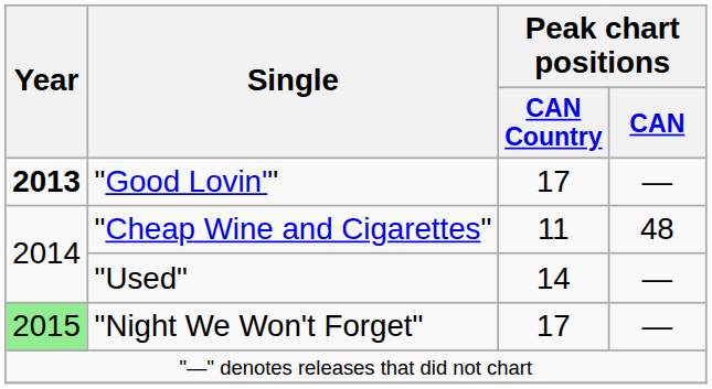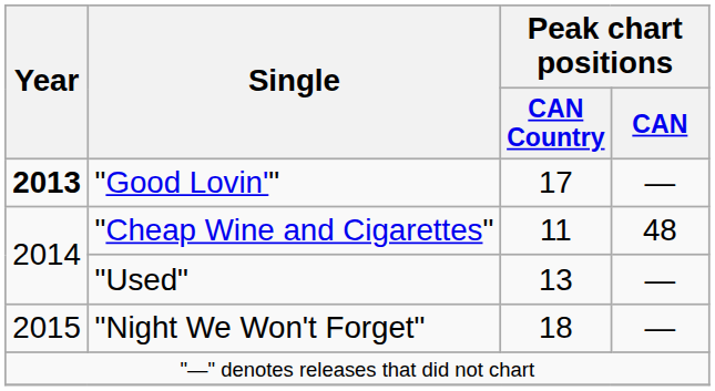"Used" | Peak chart positions / CAN Country: 14 -> 13
"Night We Won't Forget" | Year: lightgreen background -> no background
"Night We Won't Forget" | Peak chart positions / CAN Country: 17 -> 18
